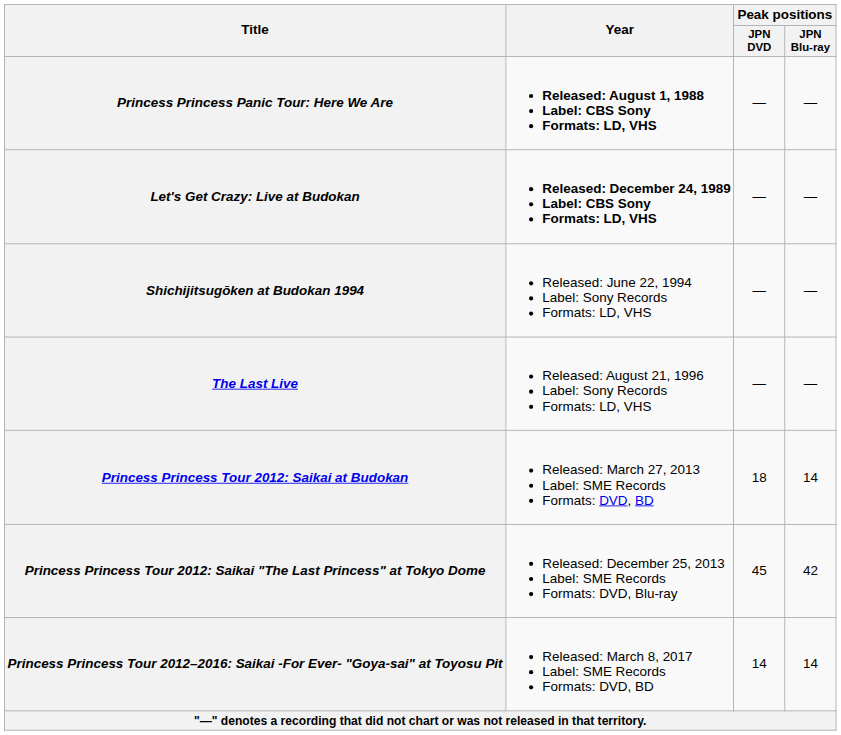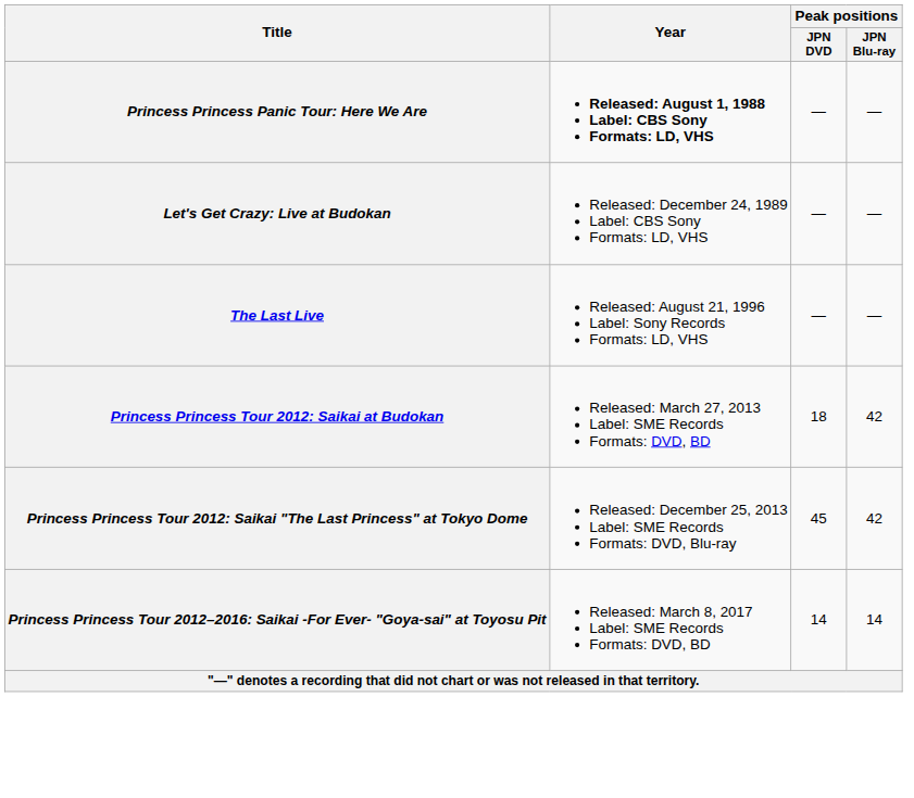Let's Get Crazy: Live at Budokan | Year: bold -> normal
- row: Shichijitsugōken at Budokan 1994 | Released: June 22, 1994 Label: Sony Records Formats: LD, VHS | — | —
Princess Princess Tour 2012: Saikai at Budokan | Peak positions / JPN Blu-ray: 14 -> 42
